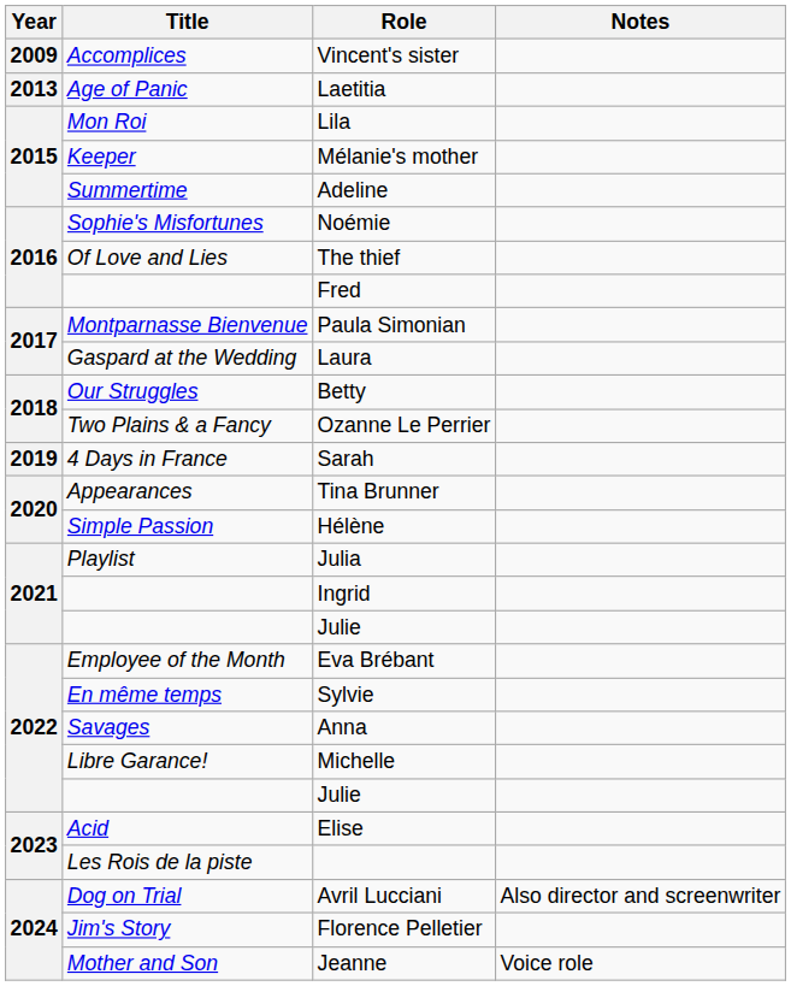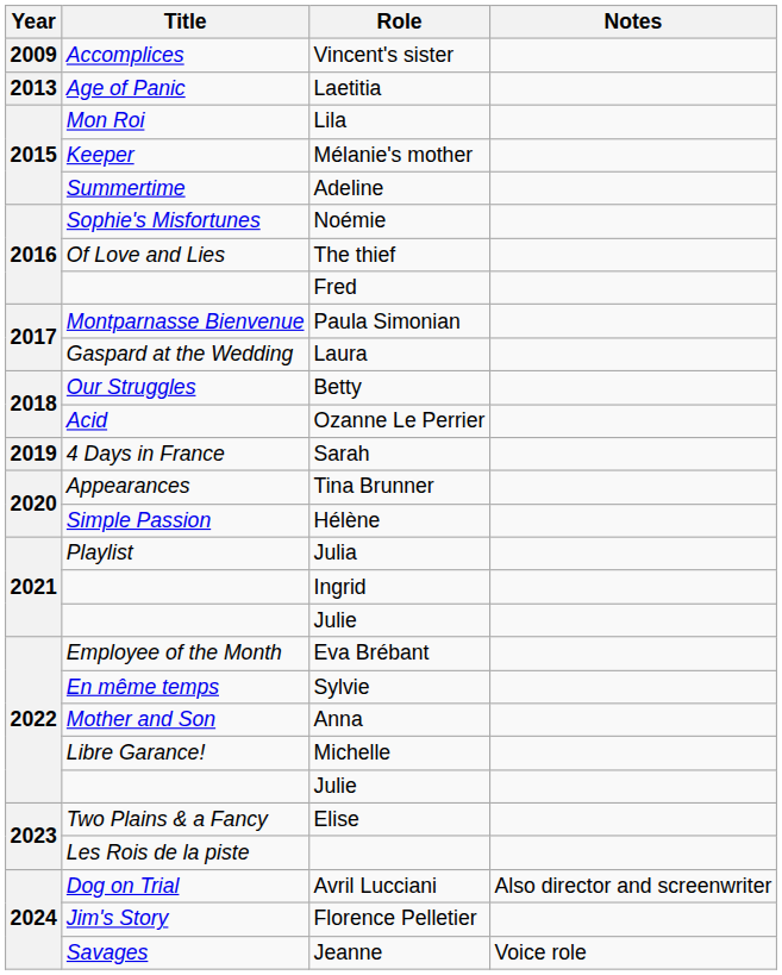Ozanne Le Perrier | Title: Two Plains & a Fancy -> Acid
Anna | Title: Savages -> Mother and Son
Elise | Title: Acid -> Two Plains & a Fancy
Jeanne | Title: Mother and Son -> Savages
